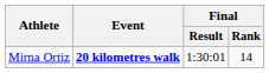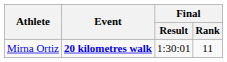Mirna Ortiz | Final / Rank: 14 -> 11
